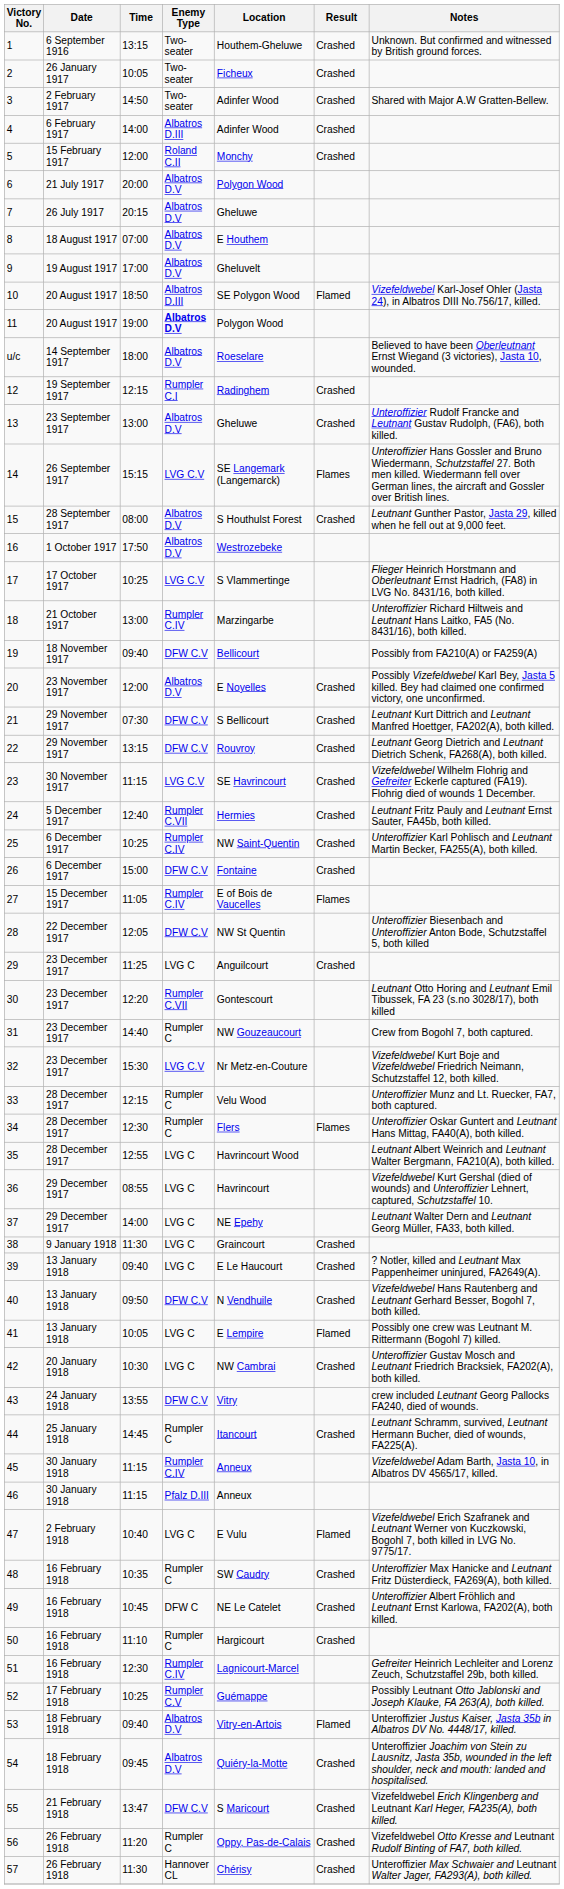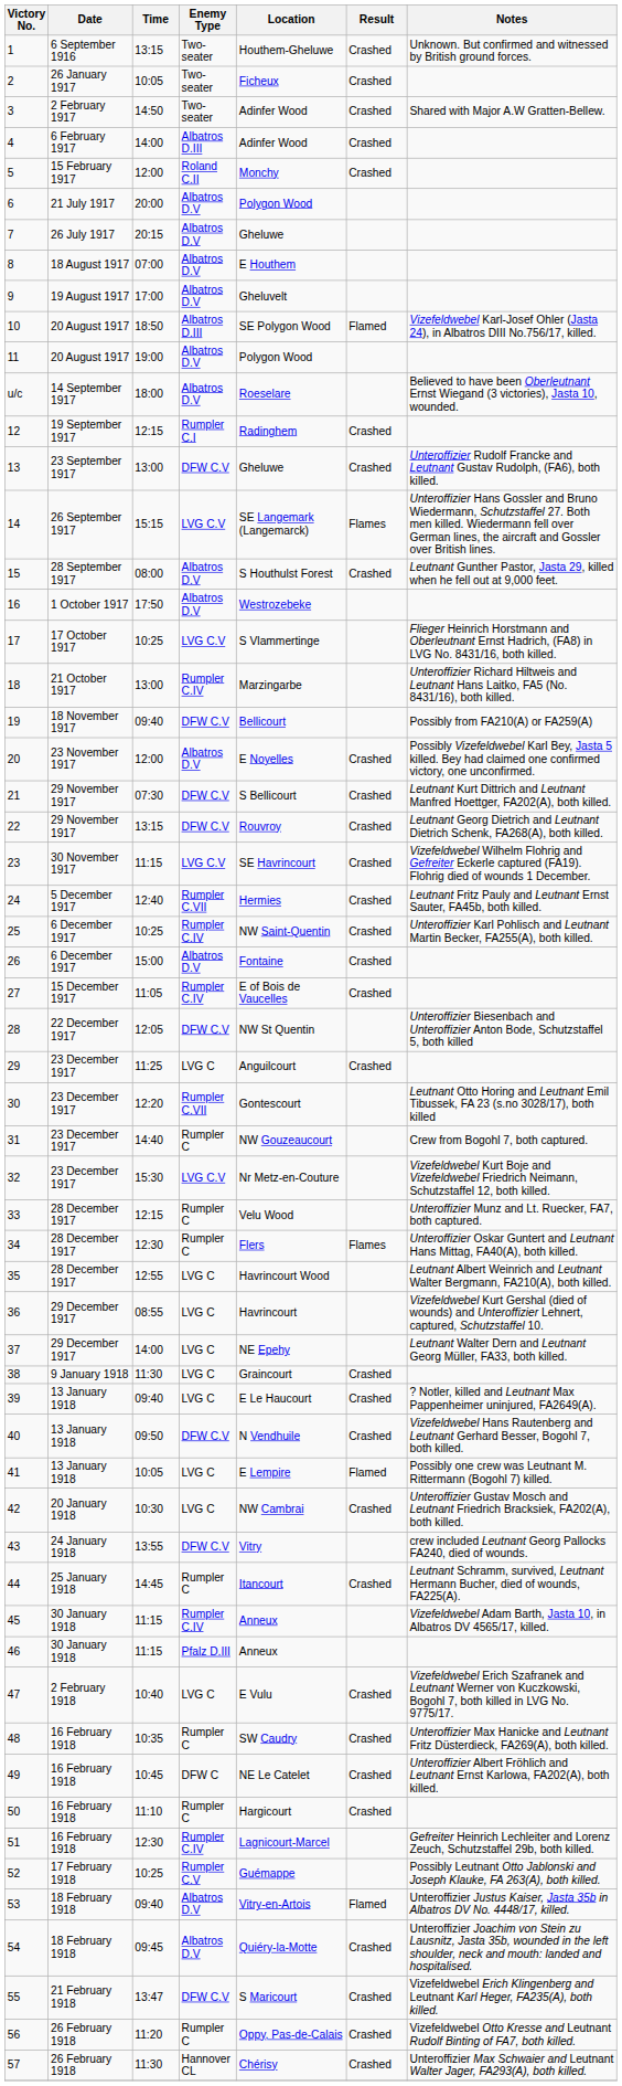11 | Enemy Type: bold -> normal
13 | Enemy Type: Albatros D.V -> DFW C.V
26 | Enemy Type: DFW C.V -> Albatros D.V
27 | Result: Flames -> Crashed
47 | Result: Flamed -> Crashed
